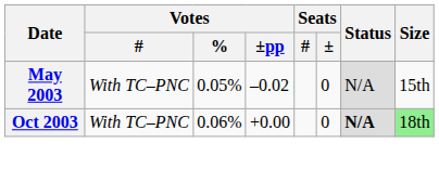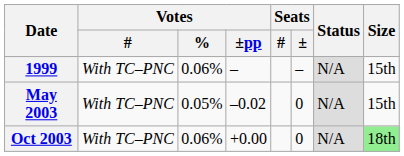+ row: 1999 | With TC–PNC | 0.06% | – | – | N/A | 15th
Oct 2003 | Status: bold -> normal
